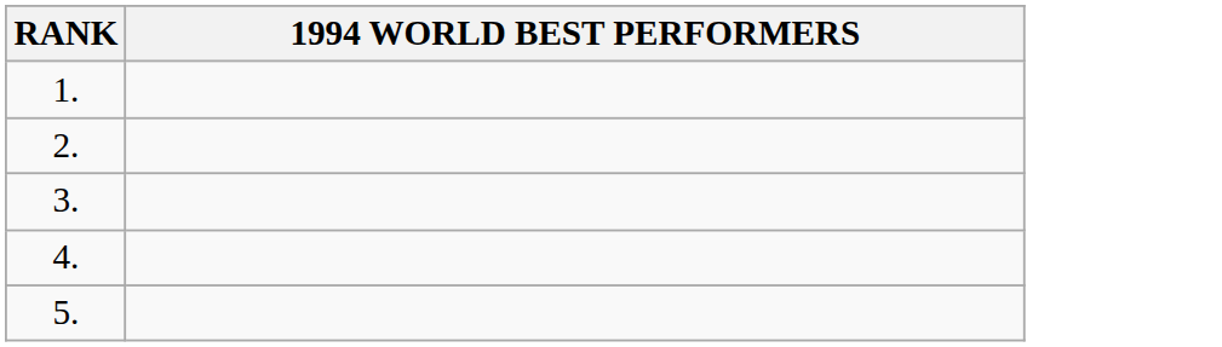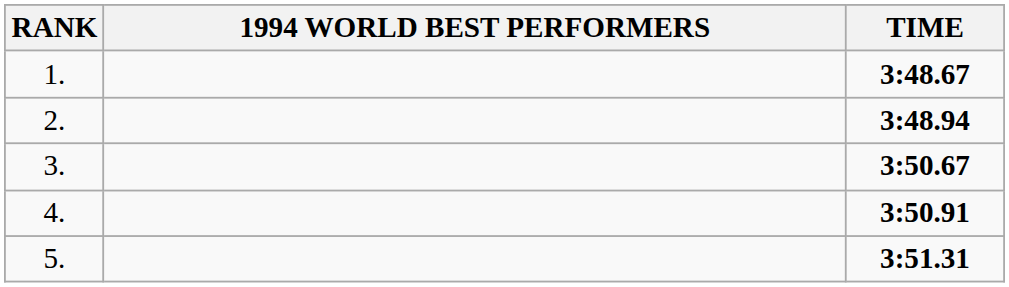+ column: TIME | 3:48.67 | 3:48.94 | 3:50.67 | 3:50.91 | 3:51.31
